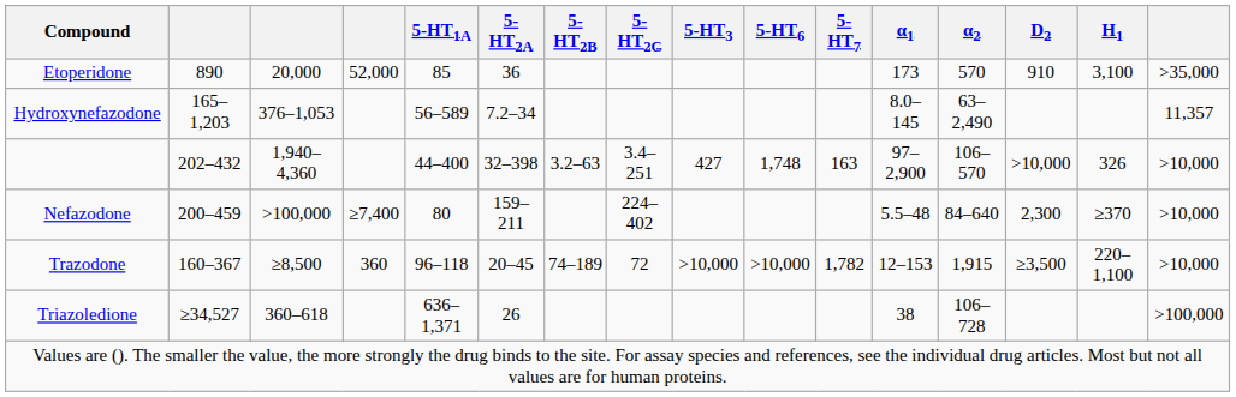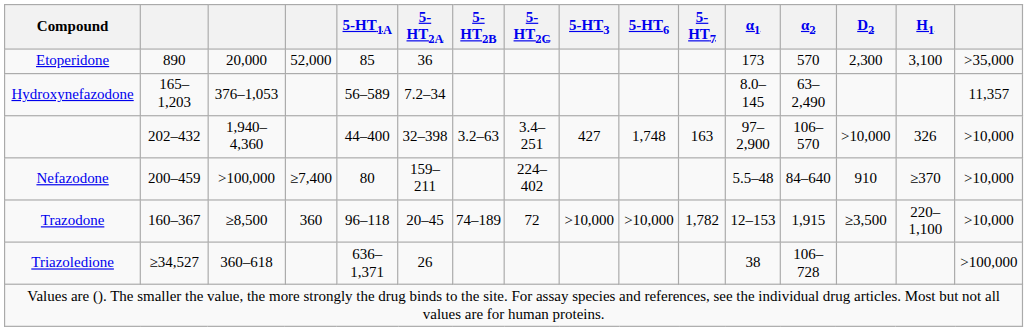Etoperidone | D2: 910 -> 2,300
Nefazodone | D2: 2,300 -> 910
